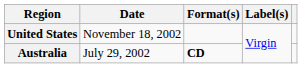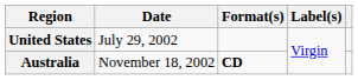United States | Date: November 18, 2002 -> July 29, 2002
Australia | Date: July 29, 2002 -> November 18, 2002
